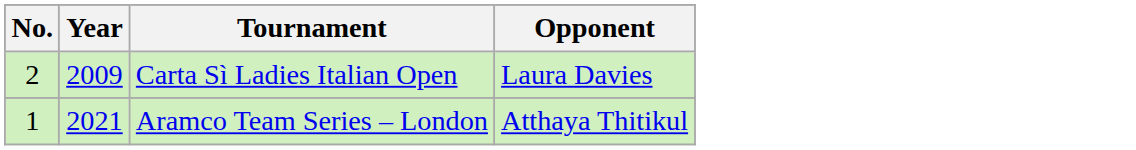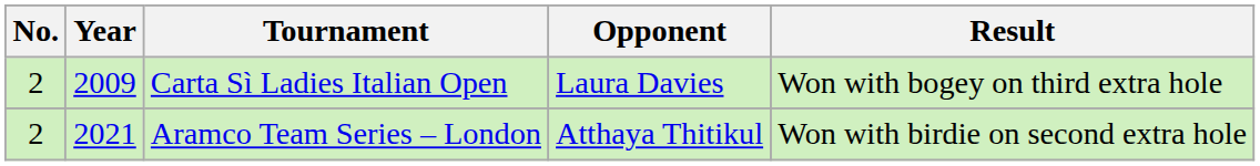+ column: Result | Won with bogey on third extra hole | Won with birdie on second extra hole
Aramco Team Series – London | No.: 1 -> 2
